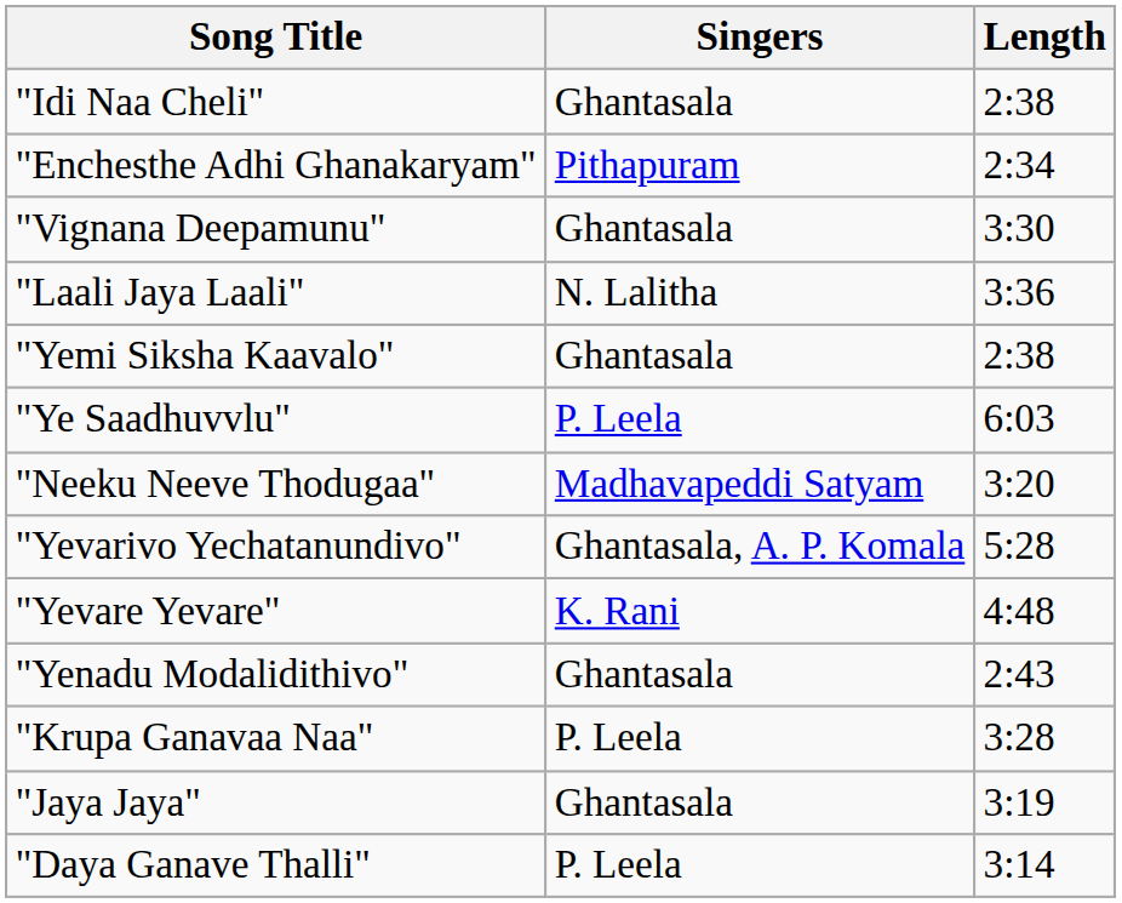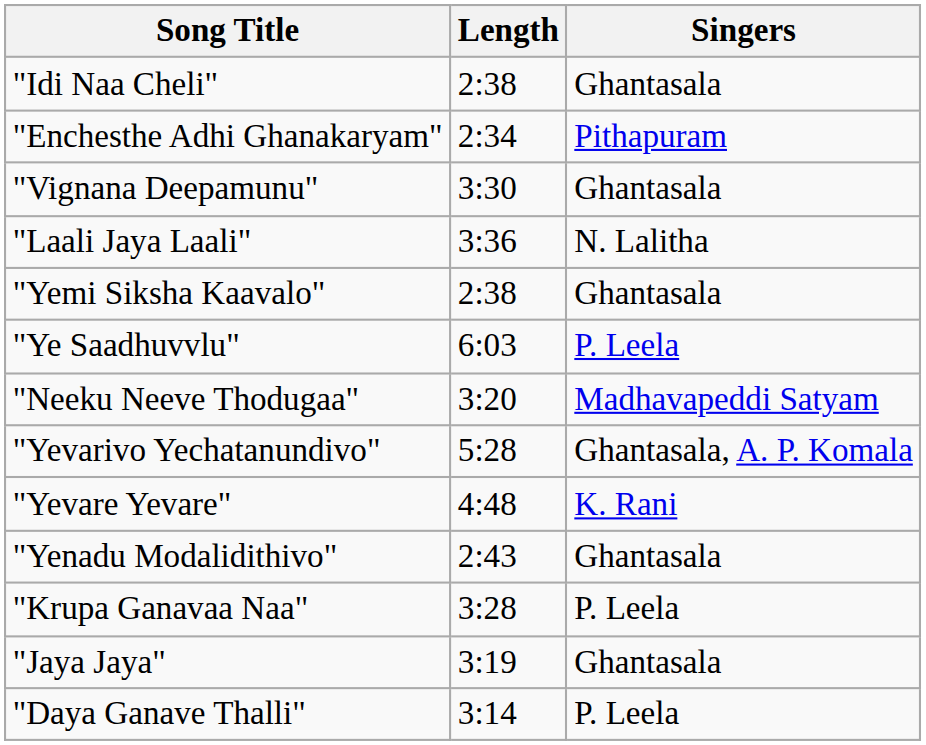columns swapped: Singers <-> Length
